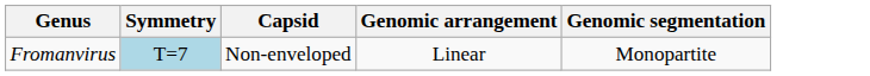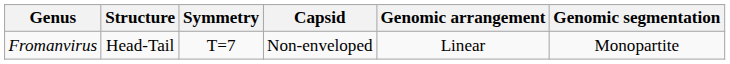+ column: Structure | Head-Tail
Fromanvirus | Symmetry: lightblue background -> no background
